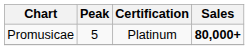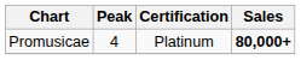Promusicae | Peak: 5 -> 4
